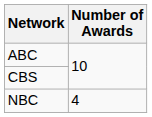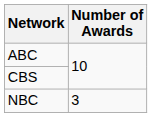NBC | Number of Awards: 4 -> 3
